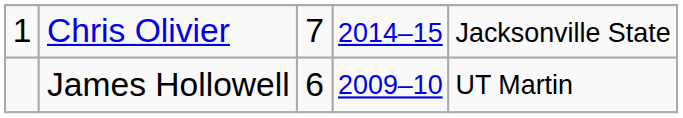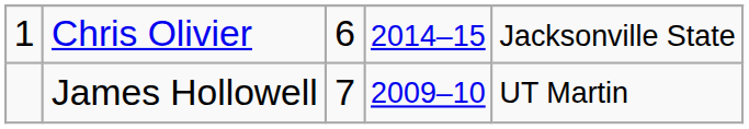Chris Olivier | column 3: 7 -> 6
James Hollowell | column 3: 6 -> 7
